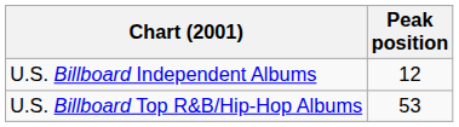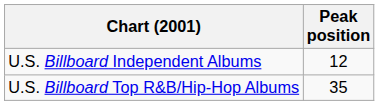U.S. Billboard Top R&B/Hip-Hop Albums | Peak position: 53 -> 35
